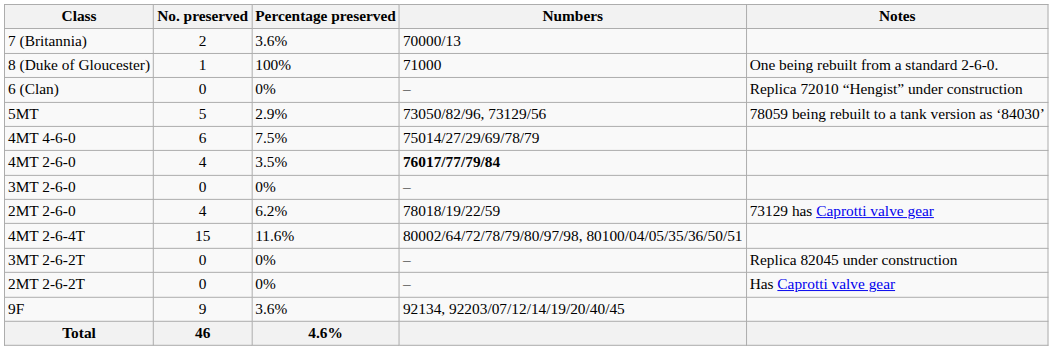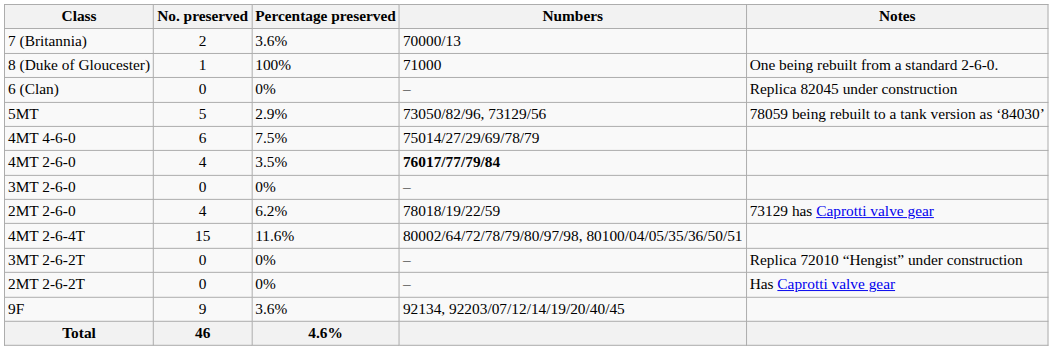6 (Clan) | Notes: Replica 72010 “Hengist” under construction -> Replica 82045 under construction
3MT 2-6-2T | Notes: Replica 82045 under construction -> Replica 72010 “Hengist” under construction
